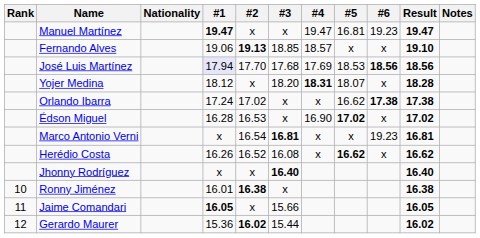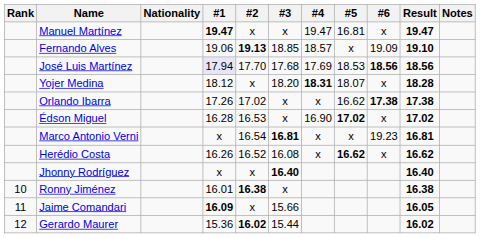Manuel Martínez | #6: 19.23 -> x
Fernando Alves | #6: x -> 19.09
Orlando Ibarra | #1: 17.24 -> 17.26
Jaime Comandari | #1: 16.05 -> 16.09
